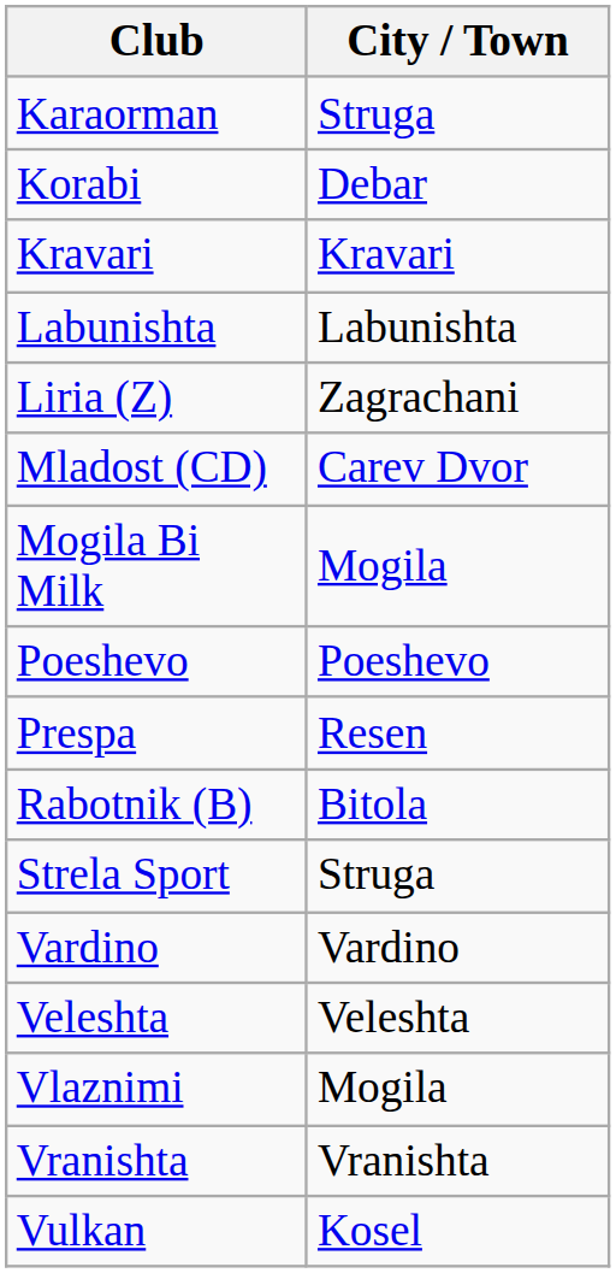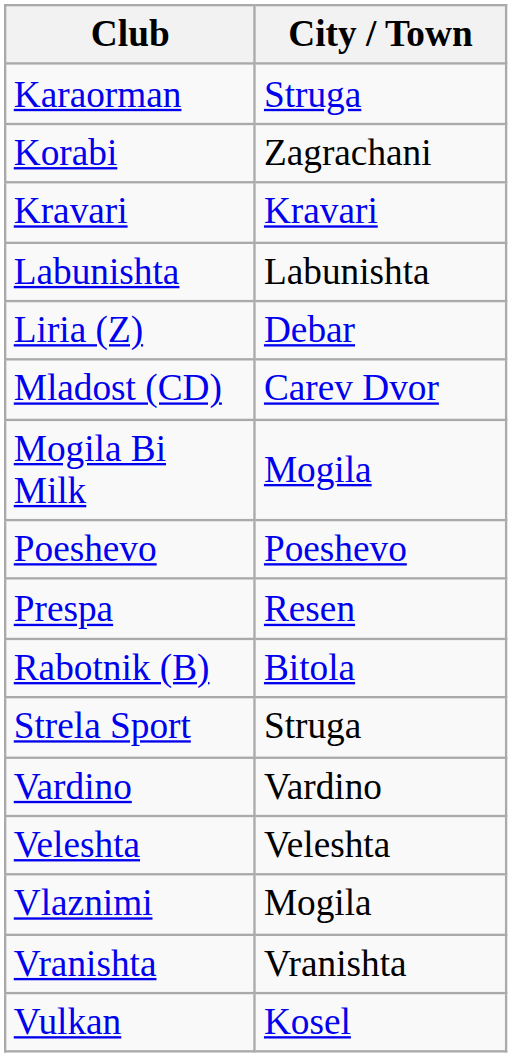Korabi | City / Town: Debar -> Zagrachani
Liria (Z) | City / Town: Zagrachani -> Debar
